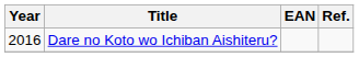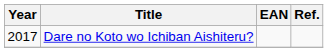Dare no Koto wo Ichiban Aishiteru? | Year: 2016 -> 2017
